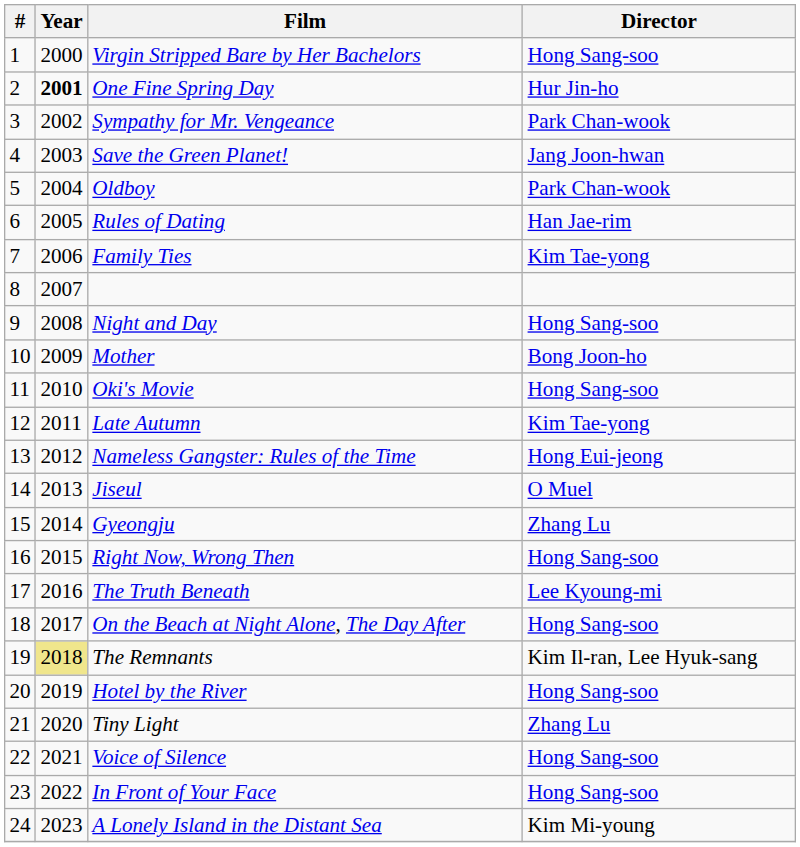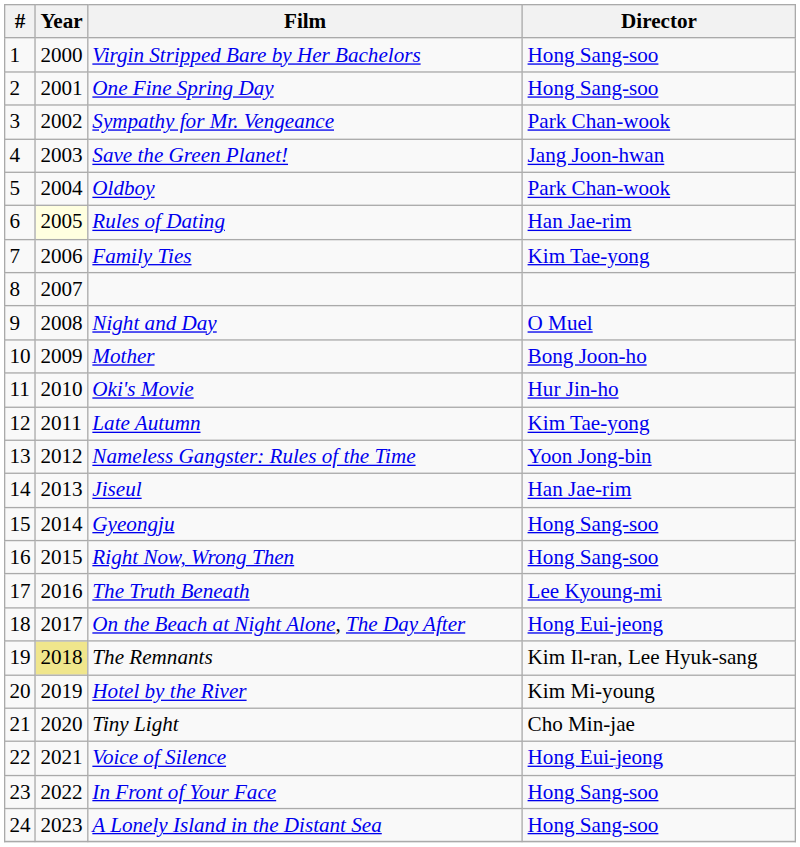One Fine Spring Day | Year: bold -> normal
One Fine Spring Day | Director: Hur Jin-ho -> Hong Sang-soo
Rules of Dating | Year: no background -> lightyellow background
Night and Day | Director: Hong Sang-soo -> O Muel
Oki's Movie | Director: Hong Sang-soo -> Hur Jin-ho
Nameless Gangster: Rules of the Time | Director: Hong Eui-jeong -> Yoon Jong-bin
Jiseul | Director: O Muel -> Han Jae-rim
Gyeongju | Director: Zhang Lu -> Hong Sang-soo
On the Beach at Night Alone, The Day After | Director: Hong Sang-soo -> Hong Eui-jeong
Hotel by the River | Director: Hong Sang-soo -> Kim Mi-young
Tiny Light | Director: Zhang Lu -> Cho Min-jae
Voice of Silence | Director: Hong Sang-soo -> Hong Eui-jeong
A Lonely Island in the Distant Sea | Director: Kim Mi-young -> Hong Sang-soo
